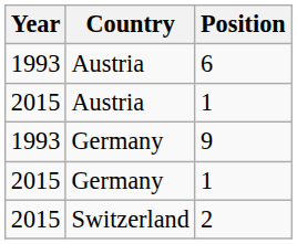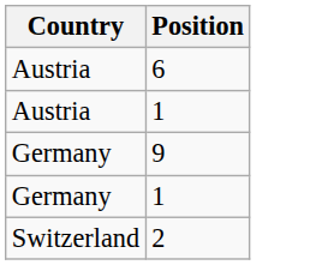- column: Year | 1993 | 2015 | 1993 | 2015 | 2015
